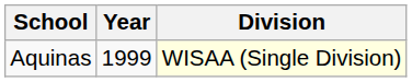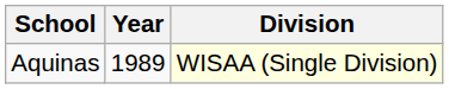Aquinas | Year: 1999 -> 1989
